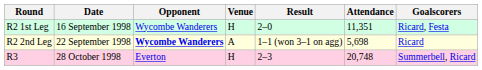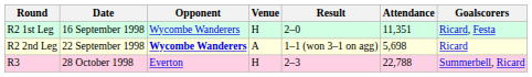R3 | Attendance: 20,748 -> 22,788
